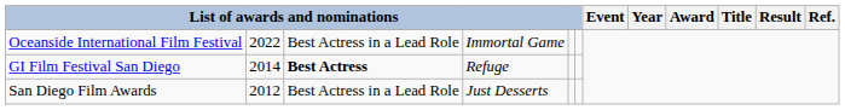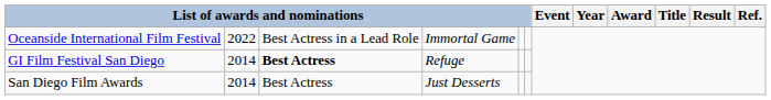San Diego Film Awards | column 2: 2012 -> 2014
San Diego Film Awards | column 3: Best Actress in a Lead Role -> Best Actress
